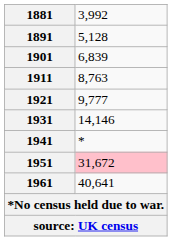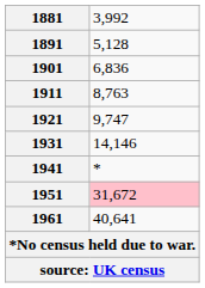1901 | column 2: 6,839 -> 6,836
1921 | column 2: 9,777 -> 9,747
